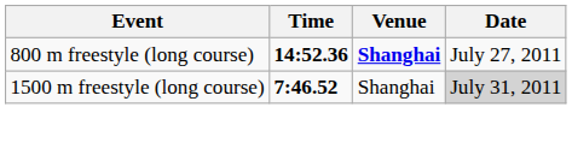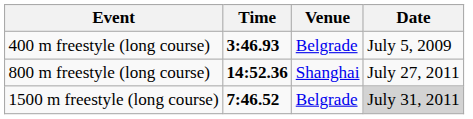+ row: 400 m freestyle (long course) | 3:46.93 | Belgrade | July 5, 2009
800 m freestyle (long course) | Venue: bold -> normal
1500 m freestyle (long course) | Venue: Shanghai -> Belgrade
